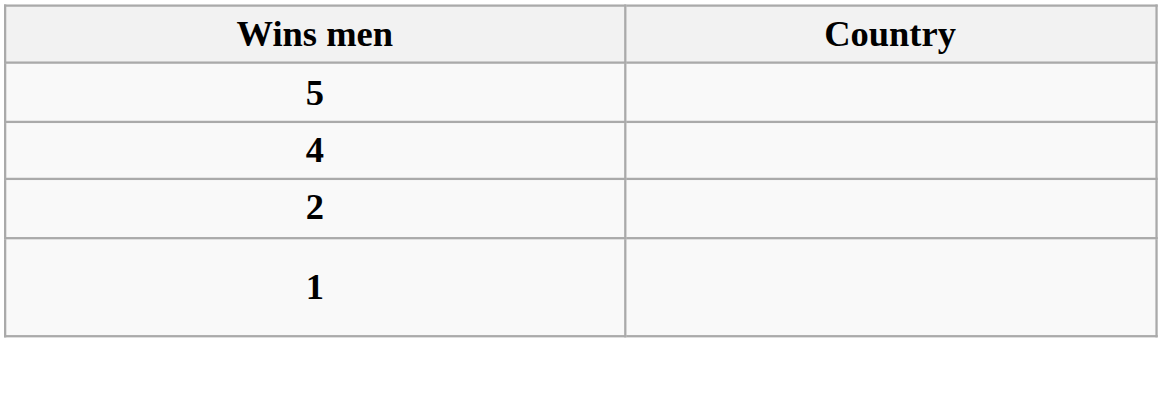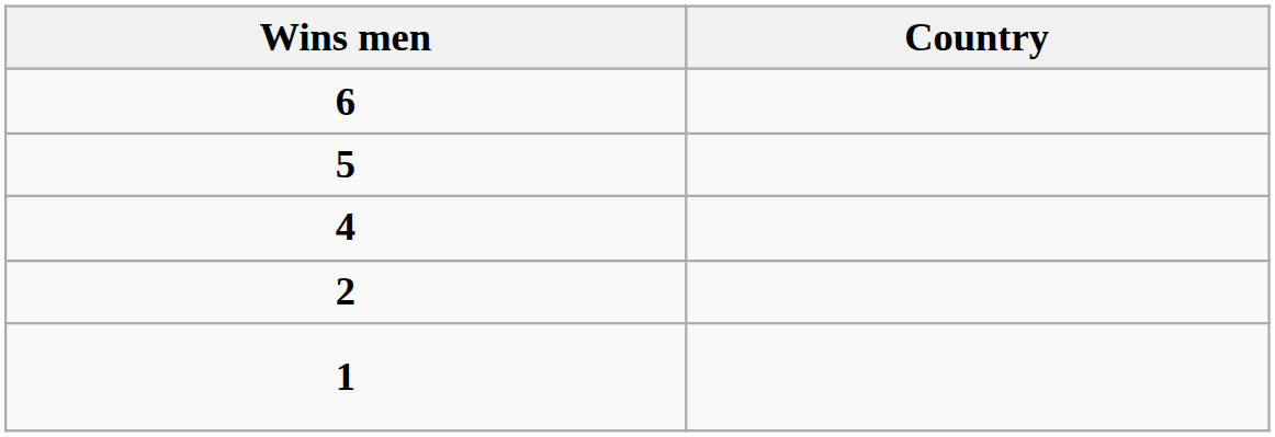+ row: 6
